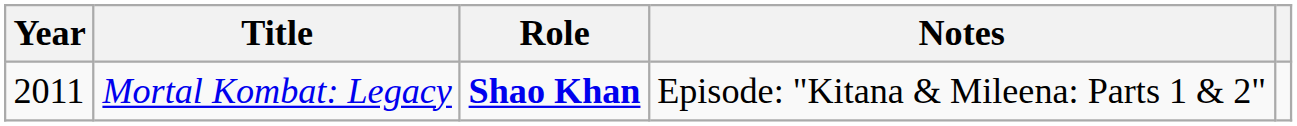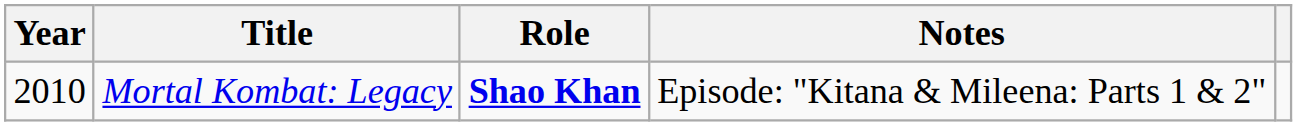Mortal Kombat: Legacy | Year: 2011 -> 2010
